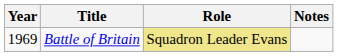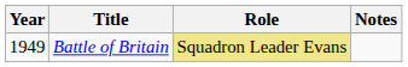Battle of Britain | Year: 1969 -> 1949
